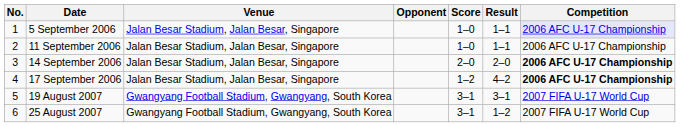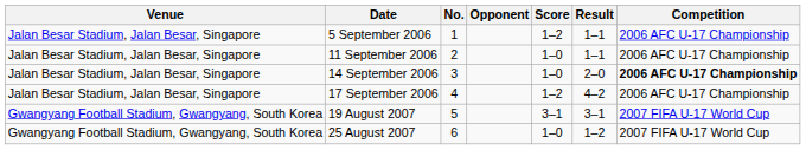columns swapped: No. <-> Venue
5 September 2006 | Score: 1–0 -> 1–2
5 September 2006 | Competition: lavender background -> no background
14 September 2006 | Score: 2–0 -> 1–0
17 September 2006 | Competition: bold -> normal
25 August 2007 | Score: 3–1 -> 1–0
